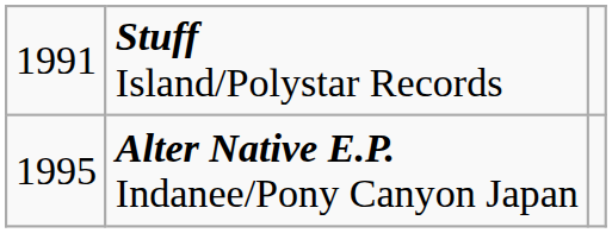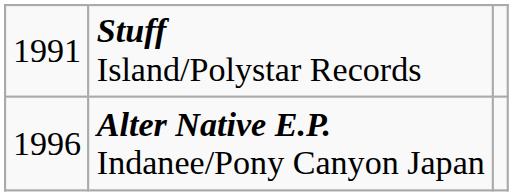Alter Native E.P. Indanee/Pony Canyon Japan | column 1: 1995 -> 1996
